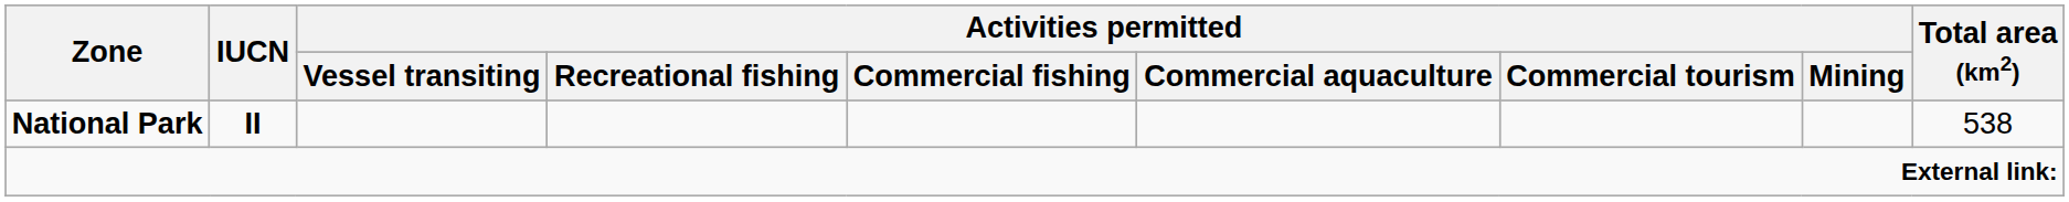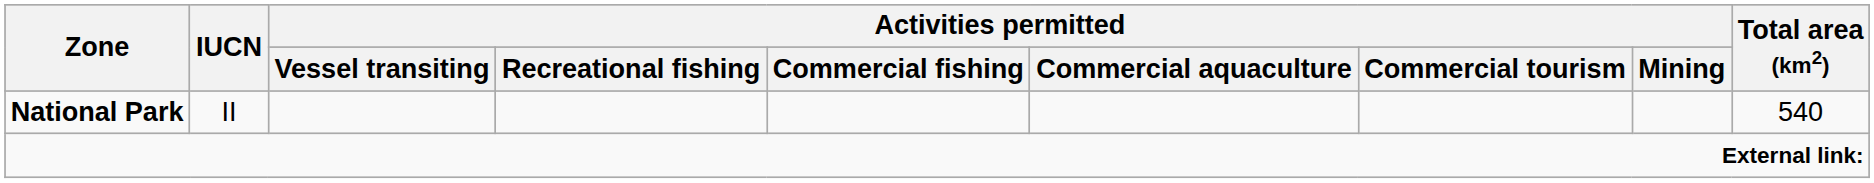National Park | IUCN: bold -> normal
National Park | Total area (km2): 538 -> 540
